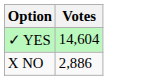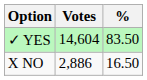+ column: % | 83.50 | 16.50
